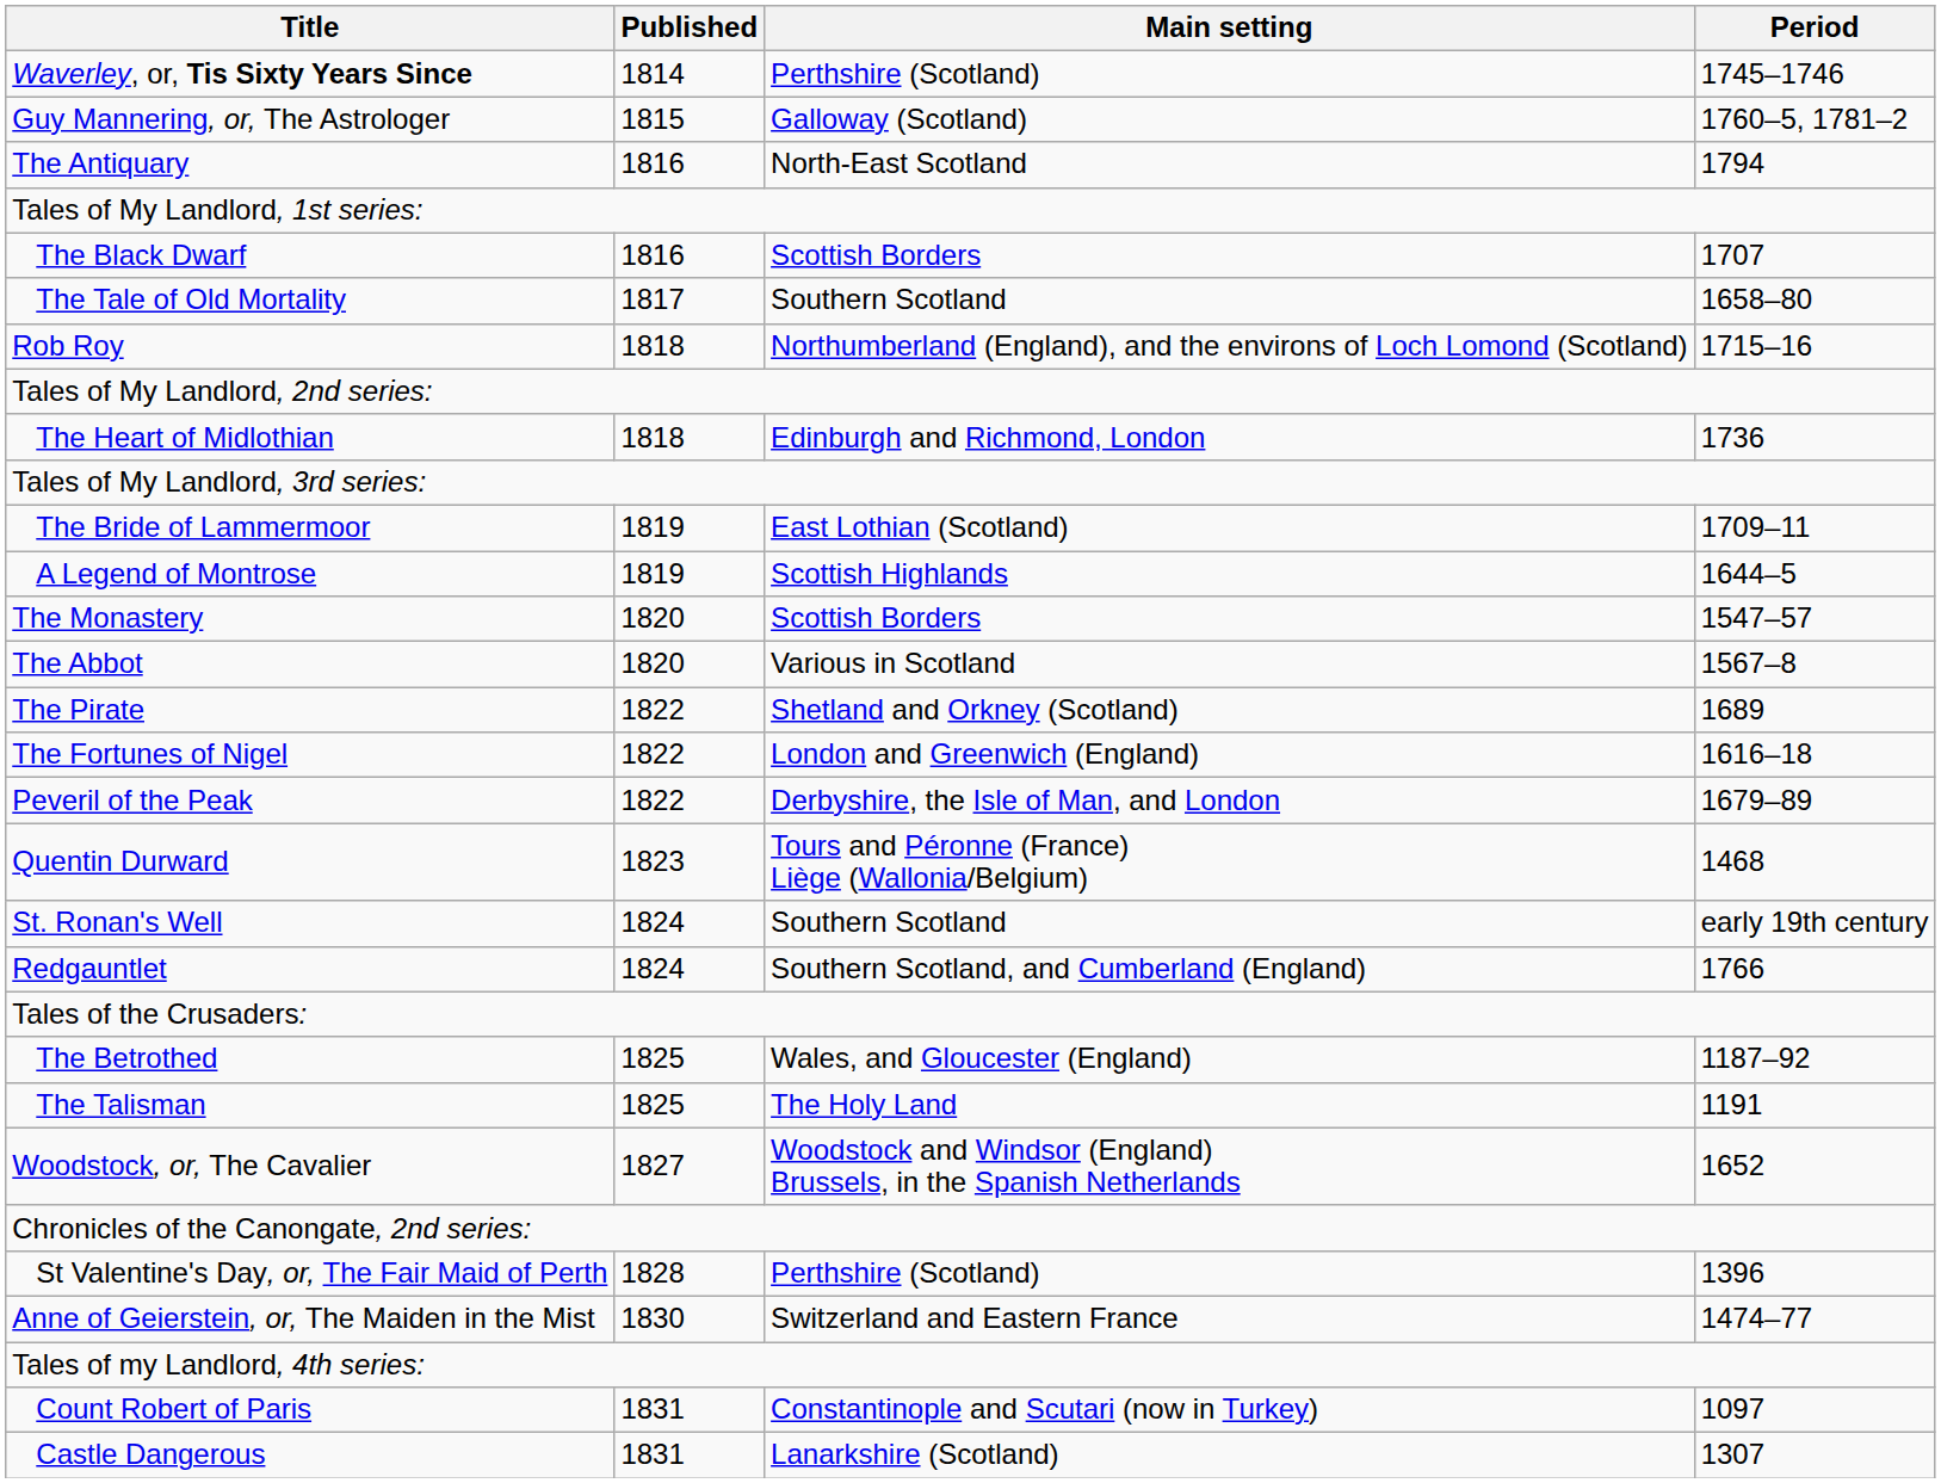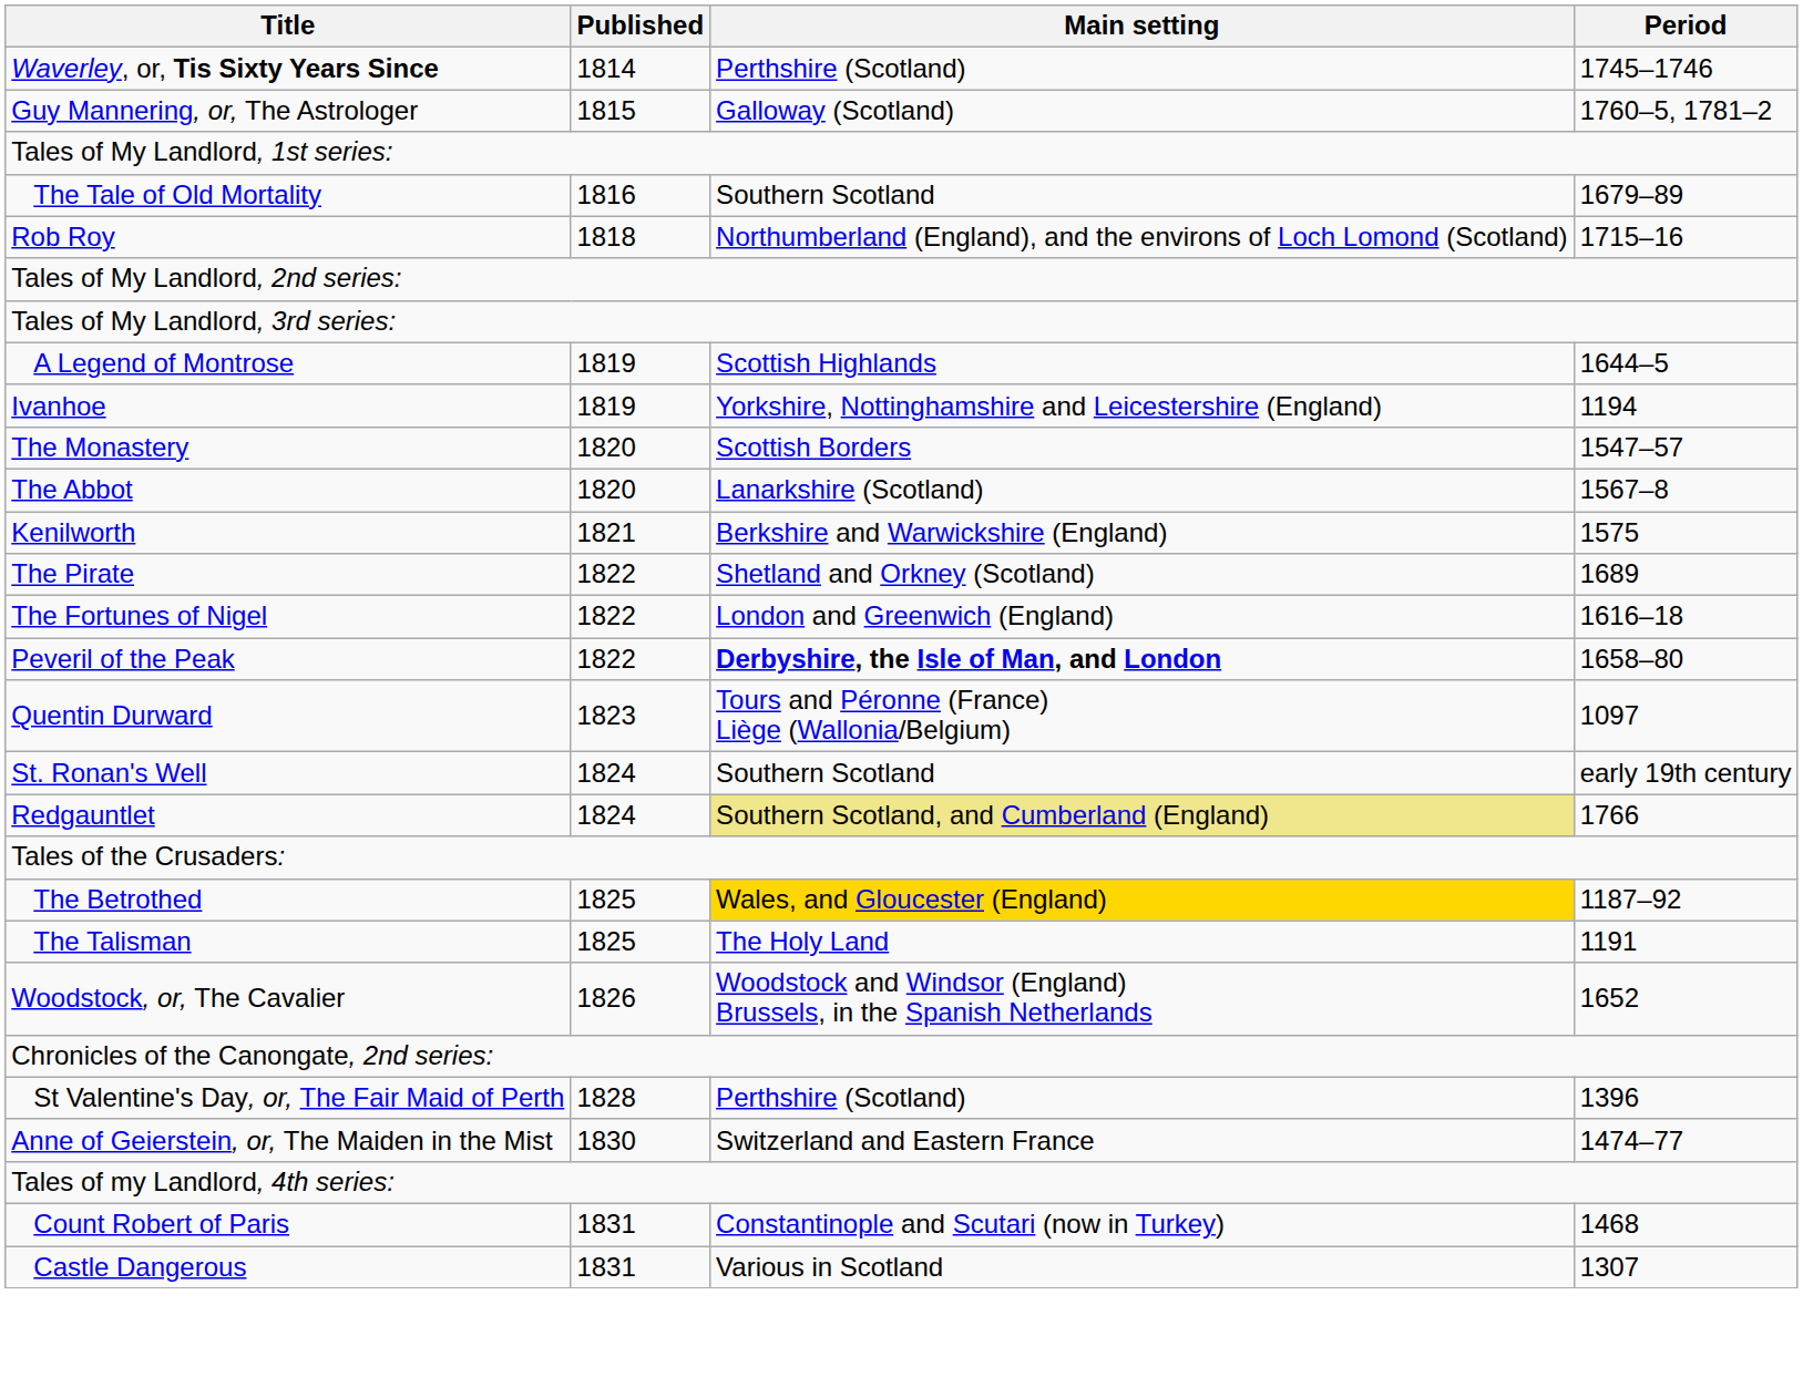- row: The Antiquary | 1816 | North-East Scotland | 1794
- row: The Black Dwarf | 1816 | Scottish Borders | 1707
The Tale of Old Mortality | Published: 1817 -> 1816
The Tale of Old Mortality | Period: 1658–80 -> 1679–89
- row: The Heart of Midlothian | 1818 | Edinburgh and Richmond, London | 1736
- row: The Bride of Lammermoor | 1819 | East Lothian (Scotland) | 1709–11
+ row: Ivanhoe | 1819 | Yorkshire, Nottinghamshire and Leicestershire (England) | 1194
The Abbot | Main setting: Various in Scotland -> Lanarkshire (Scotland)
+ row: Kenilworth | 1821 | Berkshire and Warwickshire (England) | 1575
Peveril of the Peak | Main setting: normal -> bold
Peveril of the Peak | Period: 1679–89 -> 1658–80
Quentin Durward | Period: 1468 -> 1097
Redgauntlet | Main setting: no background -> khaki background
The Betrothed | Main setting: no background -> gold background
Woodstock, or, The Cavalier | Published: 1827 -> 1826
Count Robert of Paris | Period: 1097 -> 1468
Castle Dangerous | Main setting: Lanarkshire (Scotland) -> Various in Scotland
